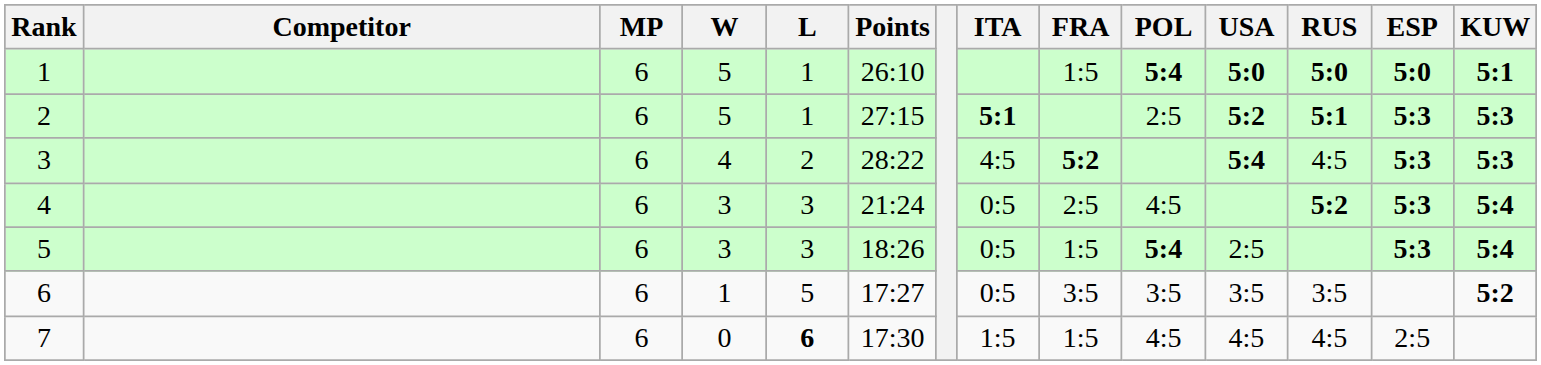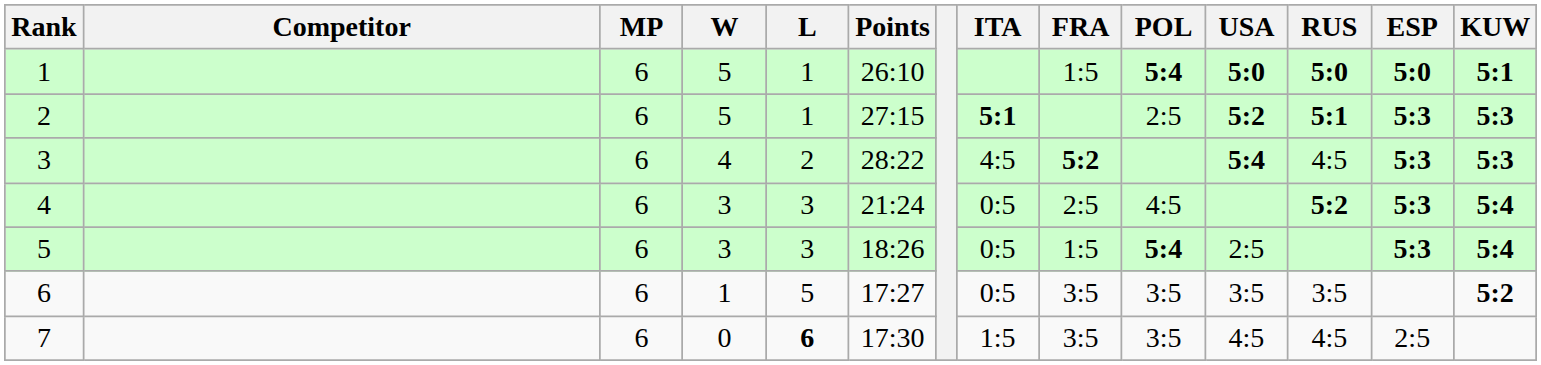7 | FRA: 1:5 -> 3:5
7 | POL: 4:5 -> 3:5
